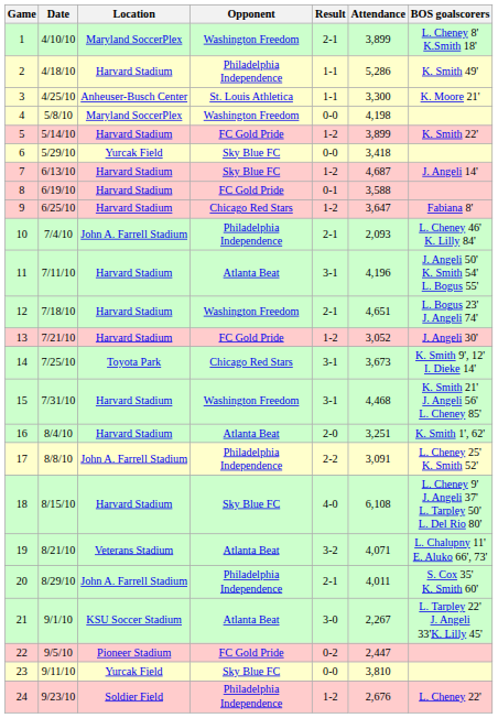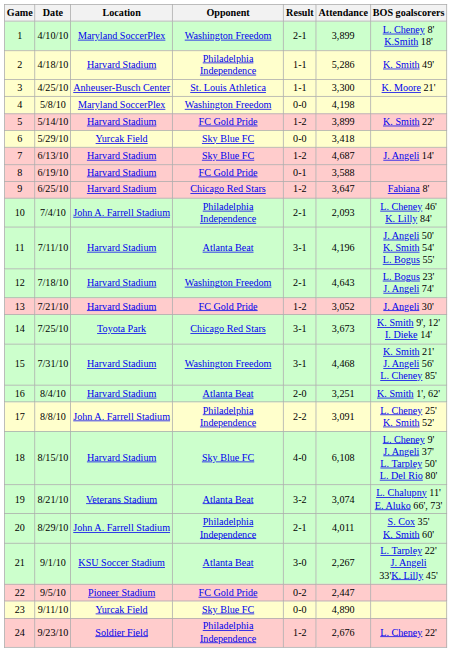12 | Attendance: 4,651 -> 4,643
19 | Attendance: 4,071 -> 3,074
23 | Attendance: 3,810 -> 4,890
